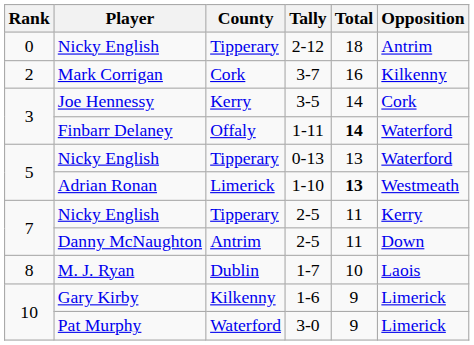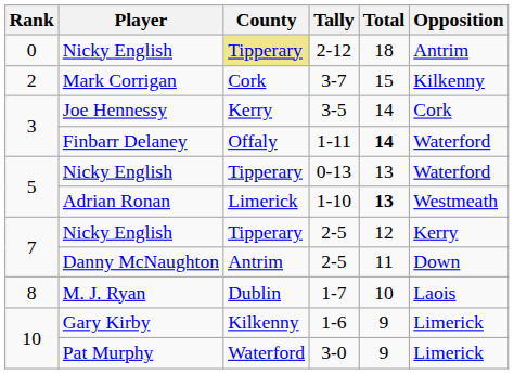2-12 | County: no background -> khaki background
3-7 | Total: 16 -> 15
Nicky English / 2-5 | Total: 11 -> 12
